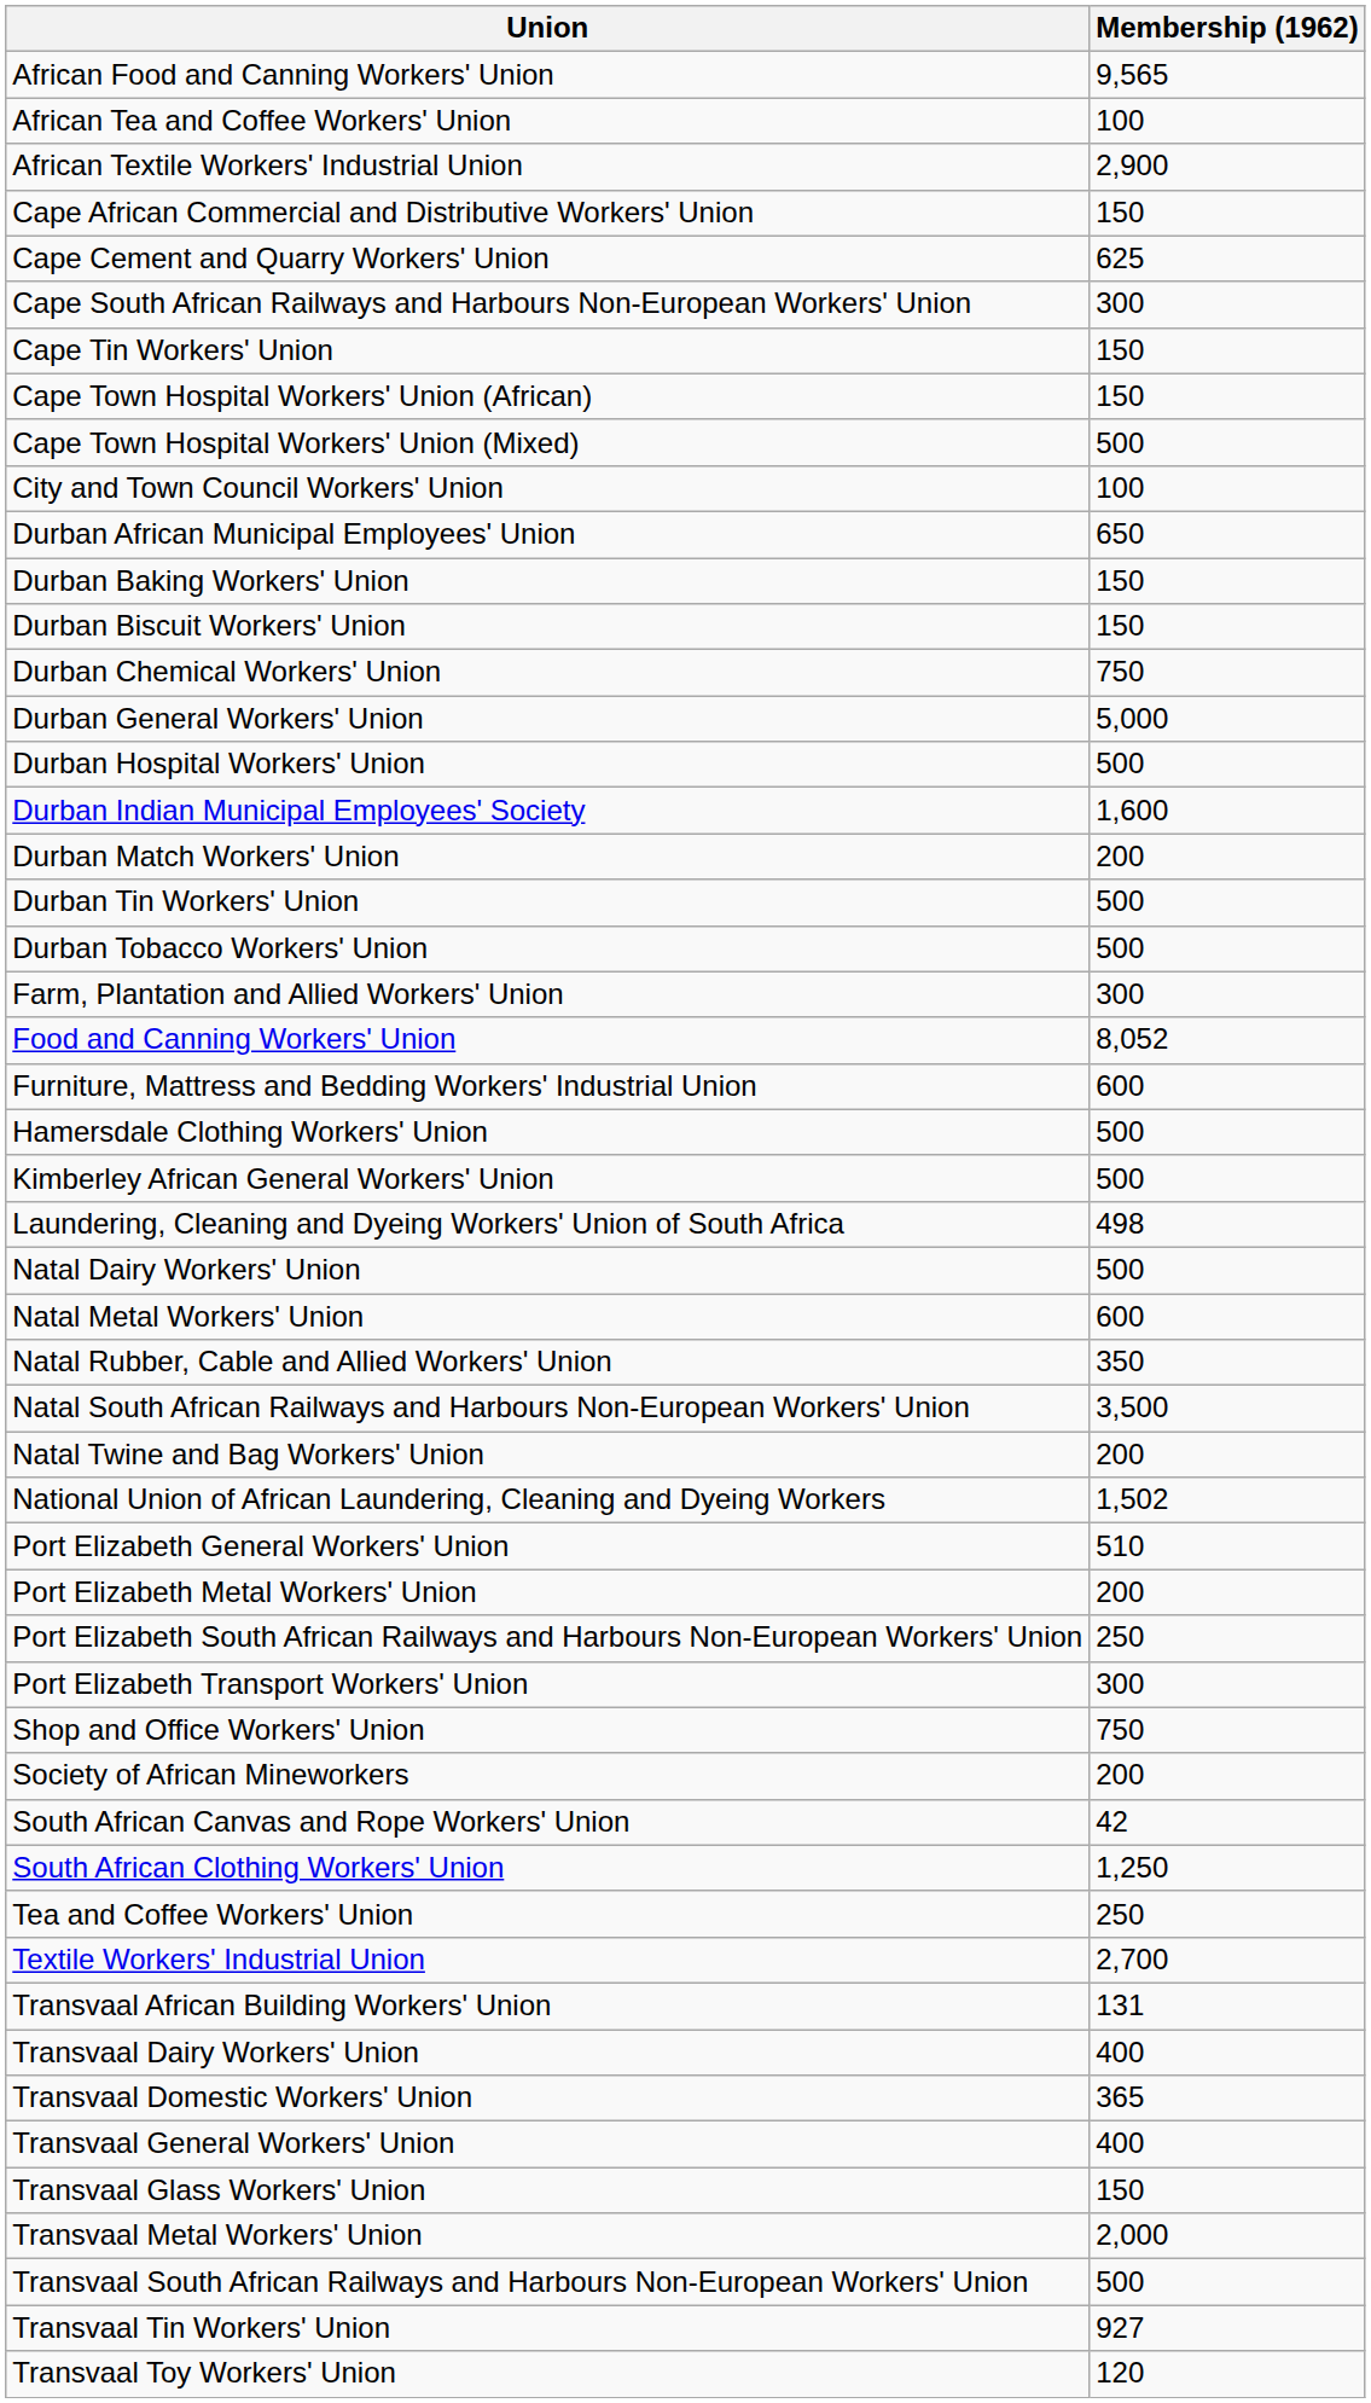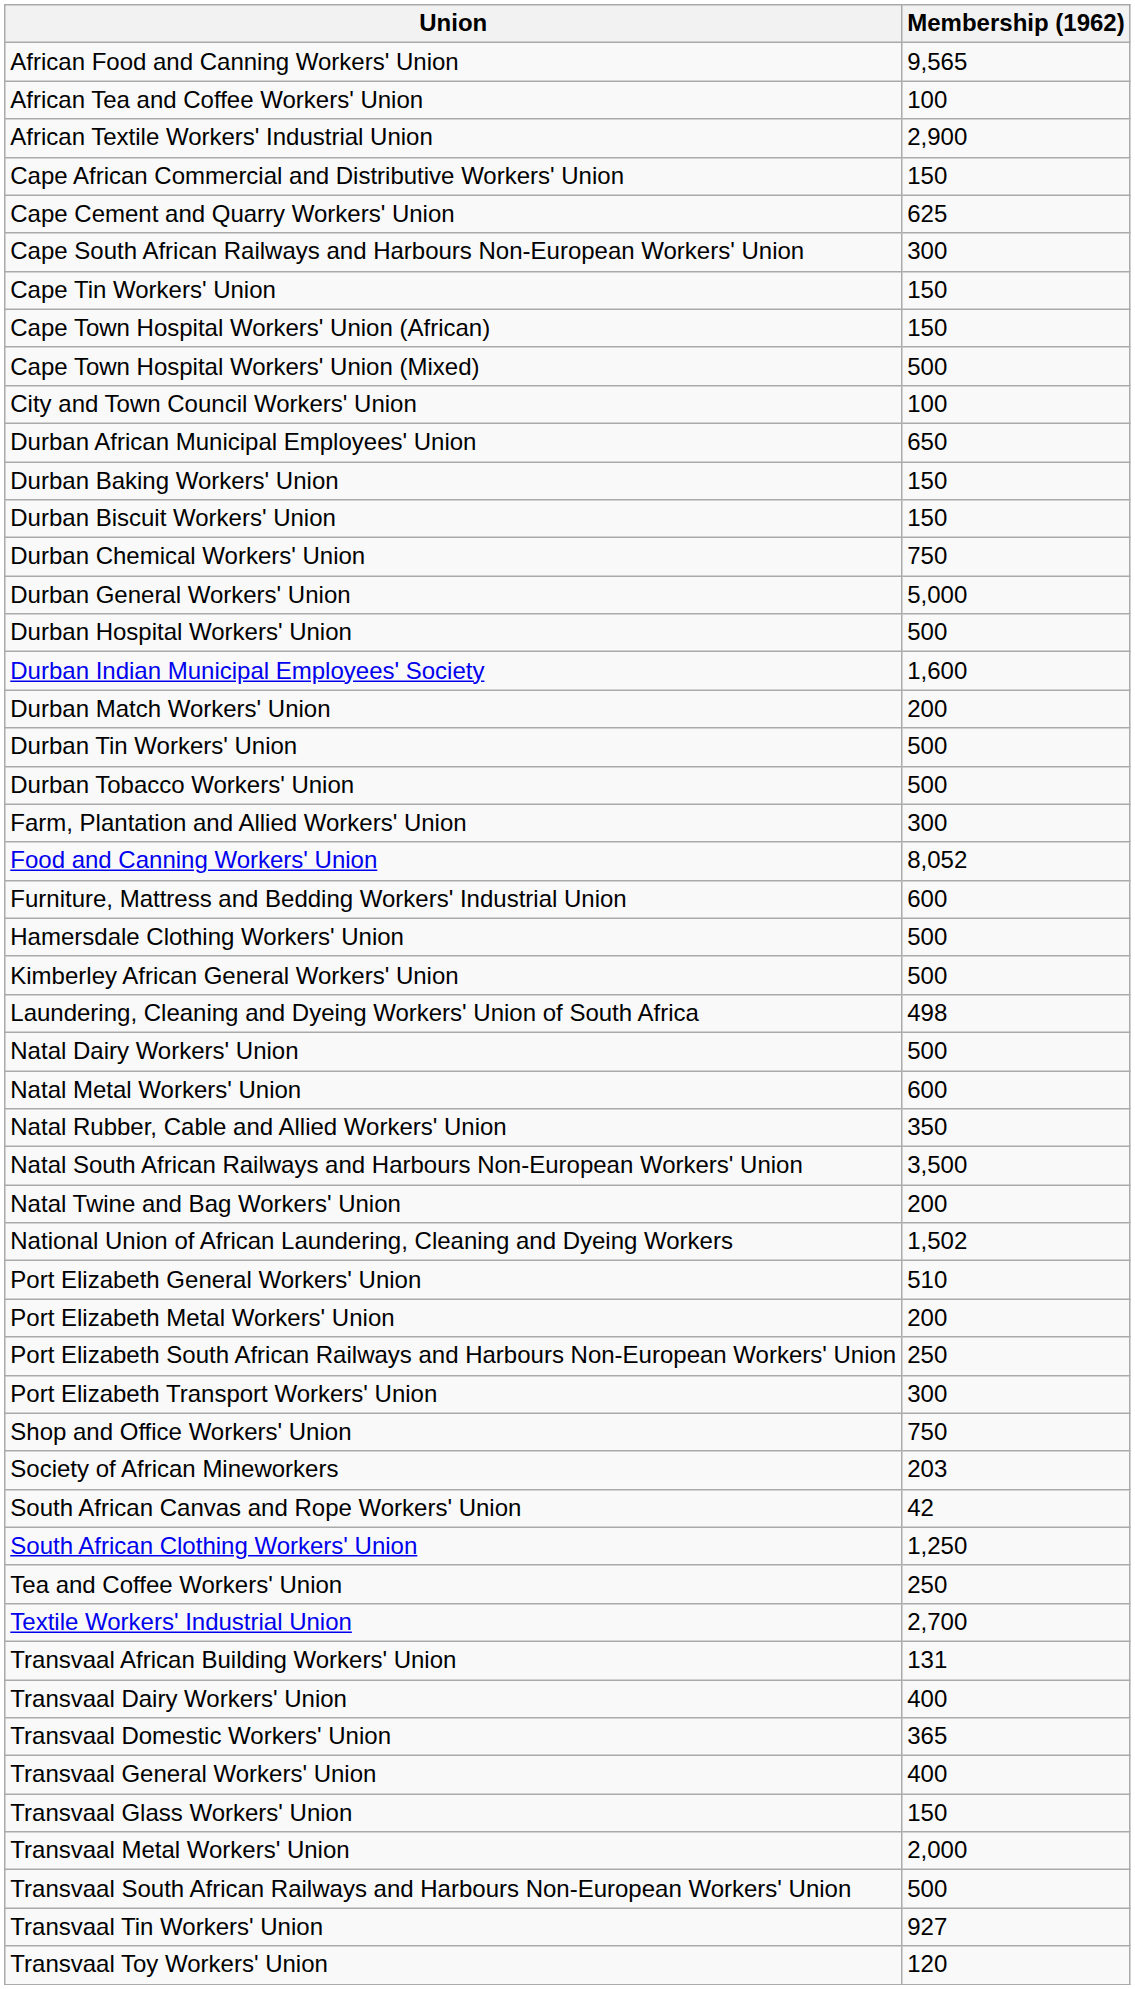Society of African Mineworkers | Membership (1962): 200 -> 203
